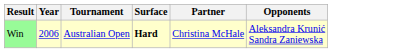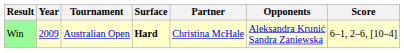+ column: Score | 6–1, 2–6, [10–4]
Win | Year: 2006 -> 2009
